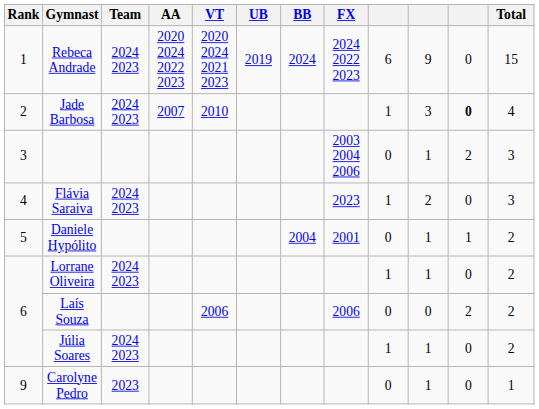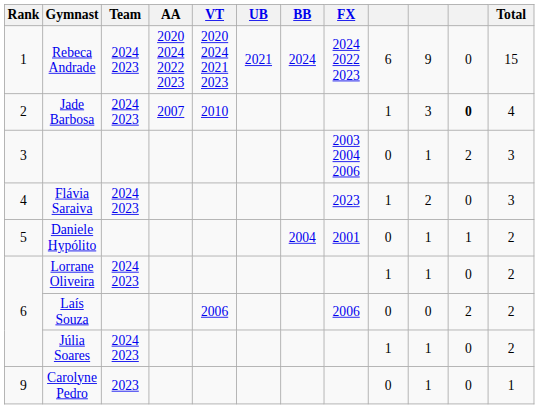Rebeca Andrade | UB: 2019 -> 2021
